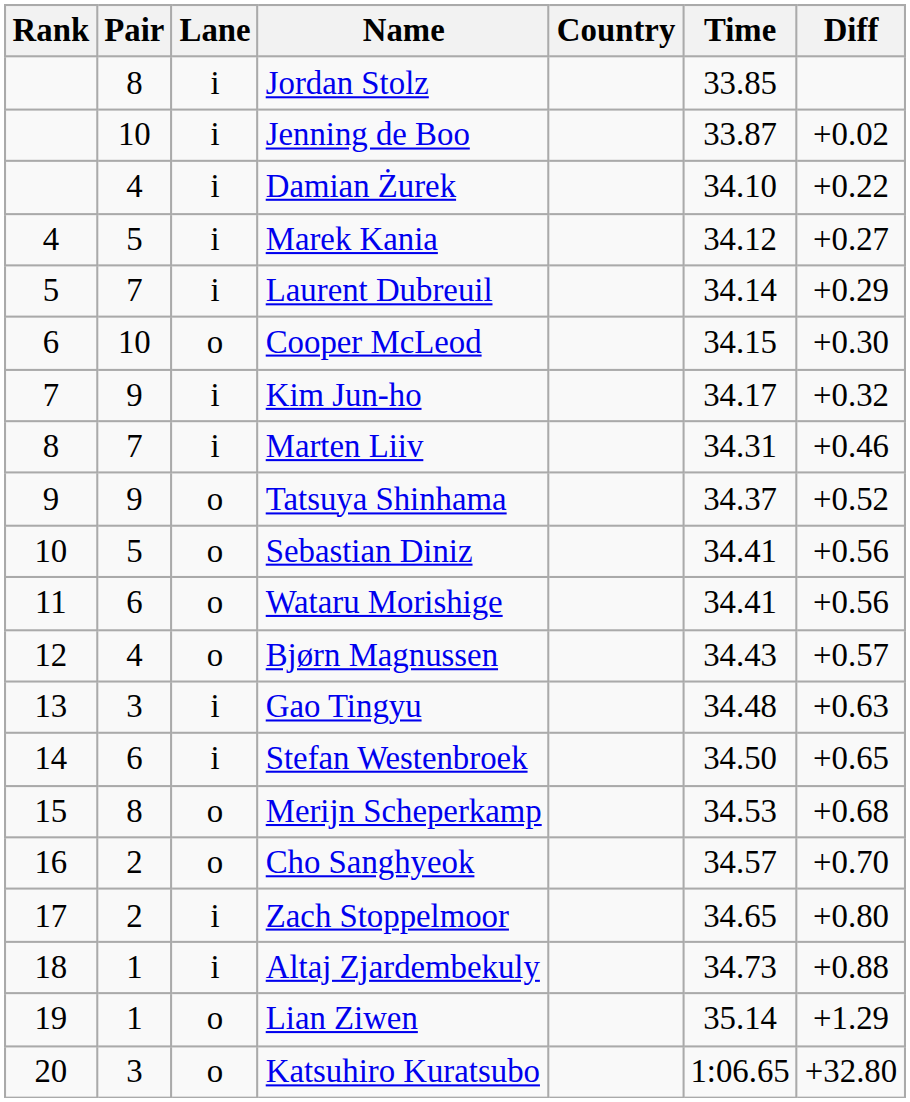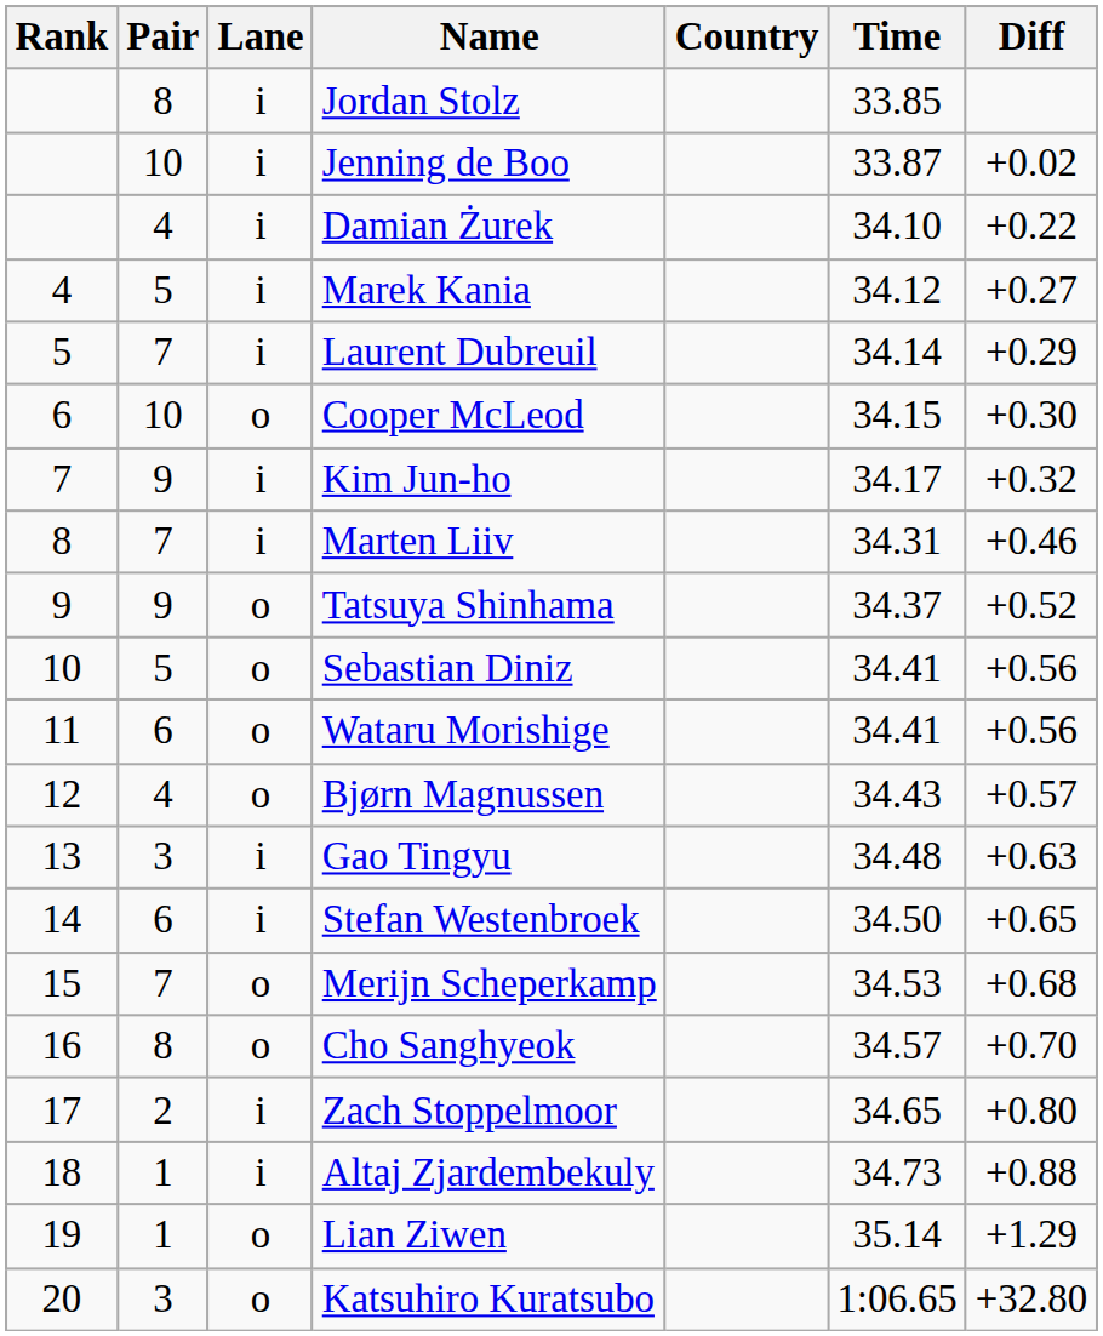Merijn Scheperkamp | Pair: 8 -> 7
Cho Sanghyeok | Pair: 2 -> 8
